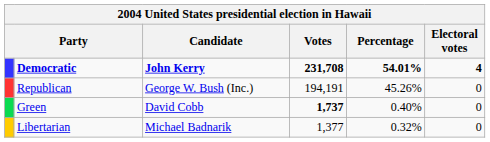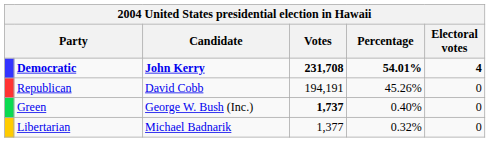Republican | Candidate: George W. Bush (Inc.) -> David Cobb
Green | Candidate: David Cobb -> George W. Bush (Inc.)
